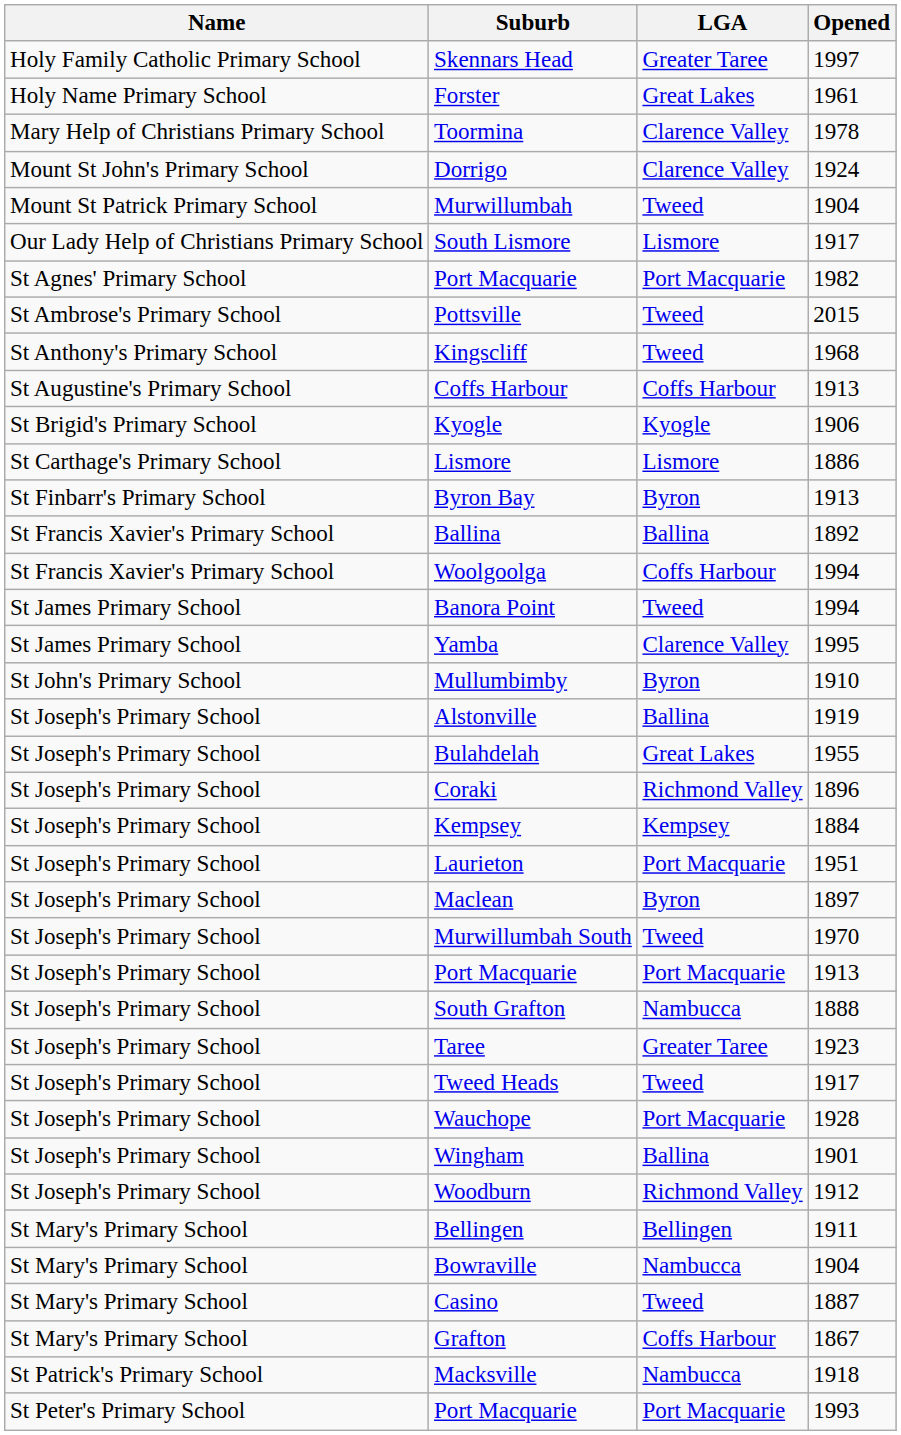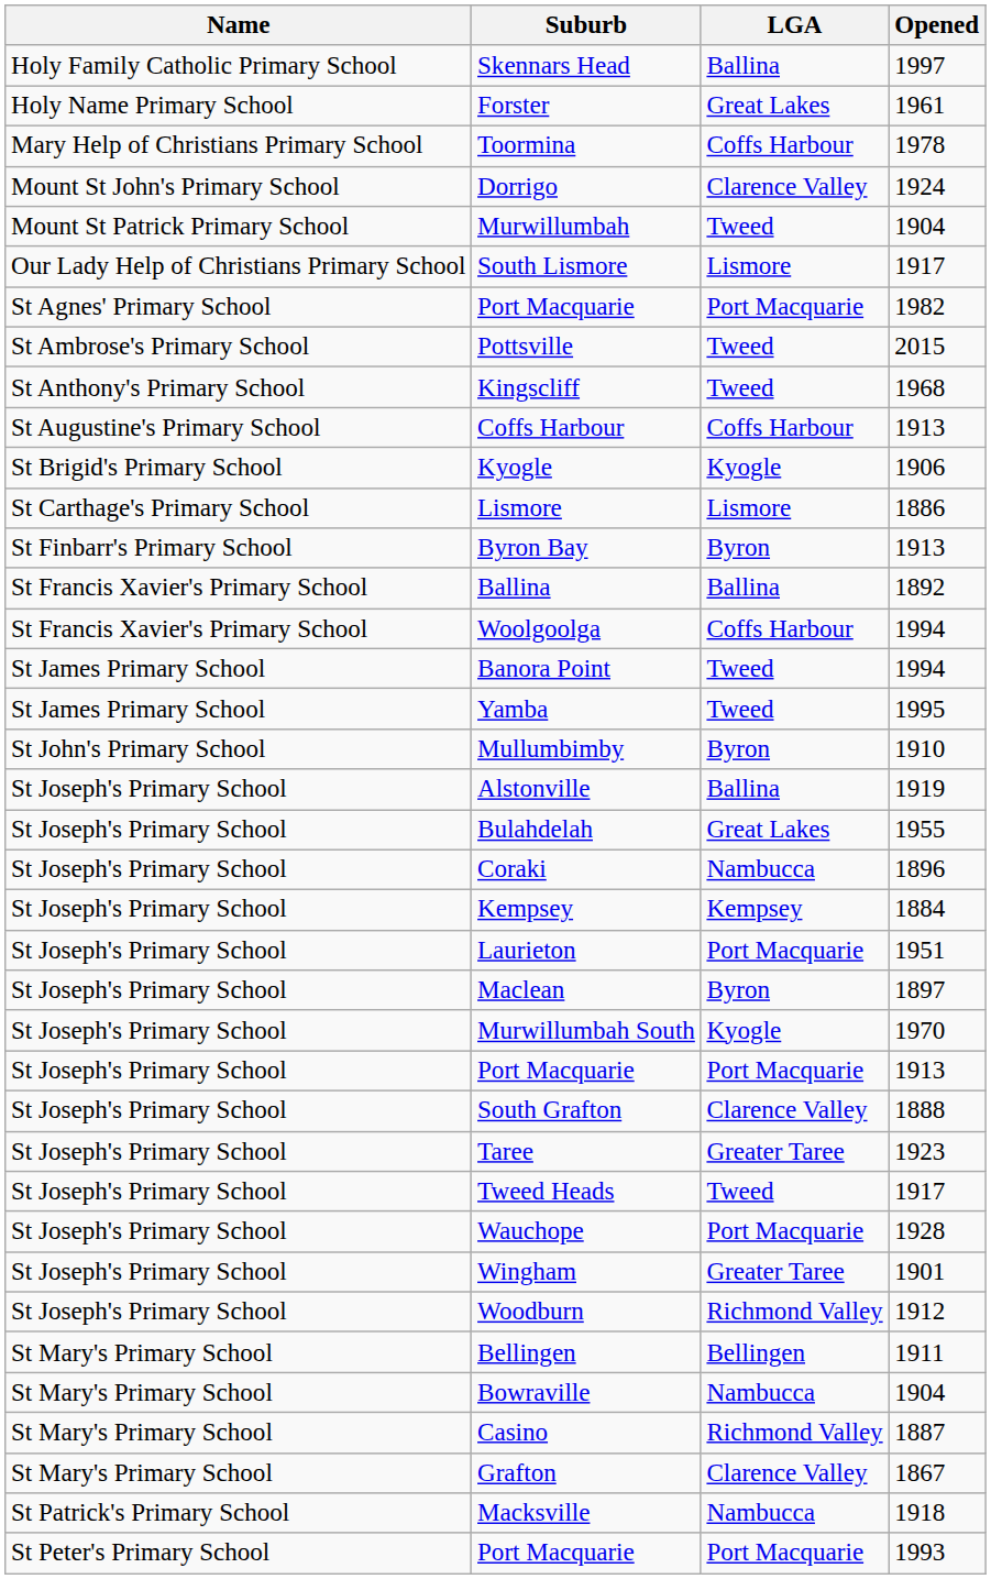Skennars Head | LGA: Greater Taree -> Ballina
Toormina | LGA: Clarence Valley -> Coffs Harbour
Yamba | LGA: Clarence Valley -> Tweed
Coraki | LGA: Richmond Valley -> Nambucca
Murwillumbah South | LGA: Tweed -> Kyogle
South Grafton | LGA: Nambucca -> Clarence Valley
Wingham | LGA: Ballina -> Greater Taree
Casino | LGA: Tweed -> Richmond Valley
Grafton | LGA: Coffs Harbour -> Clarence Valley
